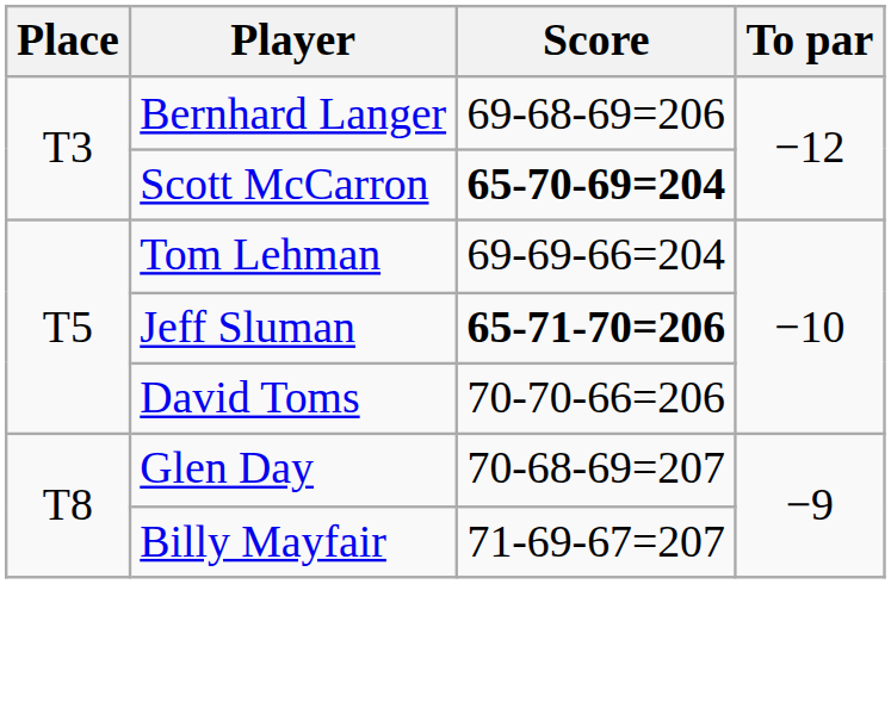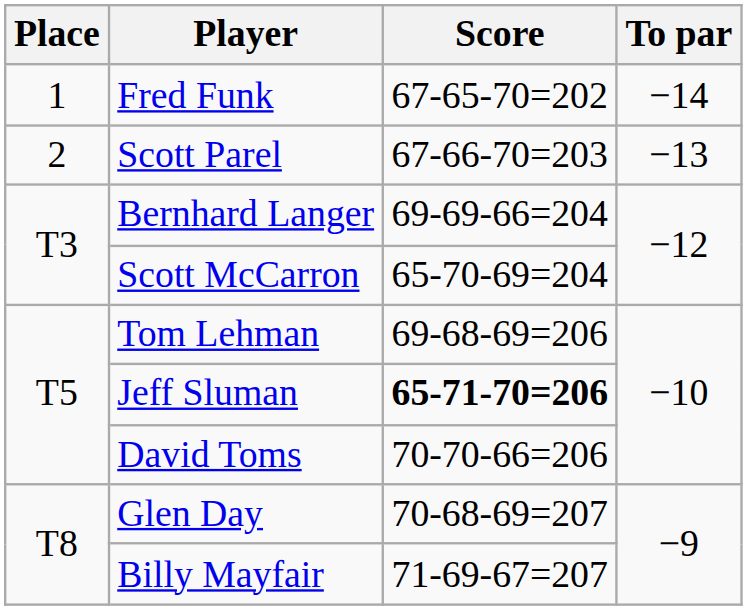+ row: 1 | Fred Funk | 67-65-70=202 | −14
+ row: 2 | Scott Parel | 67-66-70=203 | −13
Bernhard Langer | Score: 69-68-69=206 -> 69-69-66=204
Scott McCarron | Score: bold -> normal
Tom Lehman | Score: 69-69-66=204 -> 69-68-69=206
